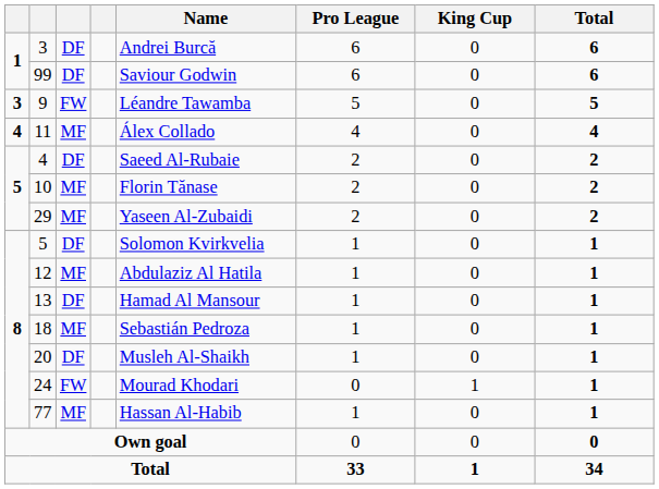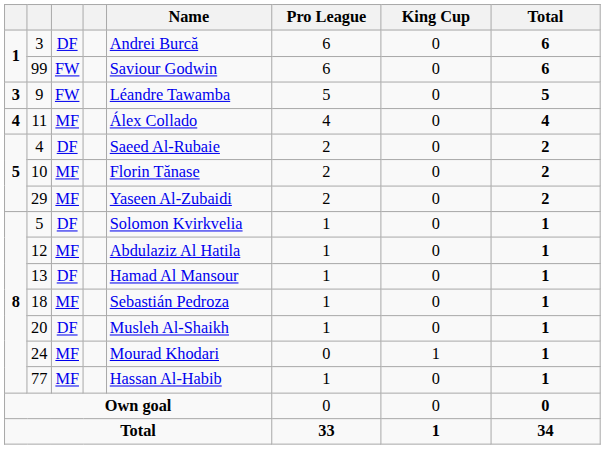99 | column 3: DF -> FW
24 | column 3: FW -> MF
